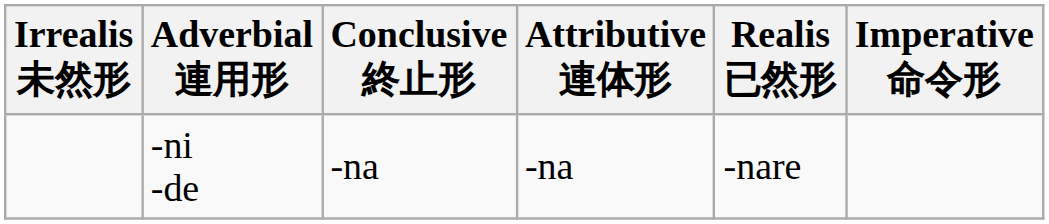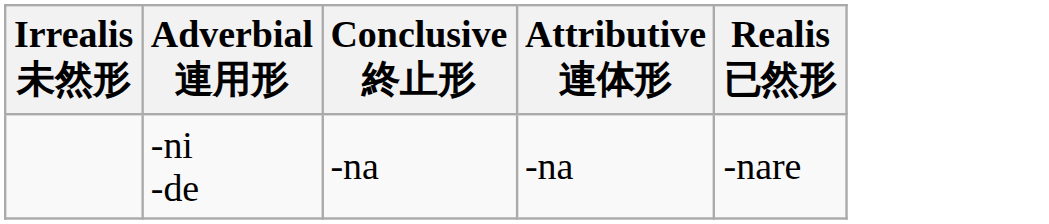- column: Imperative 命令形
